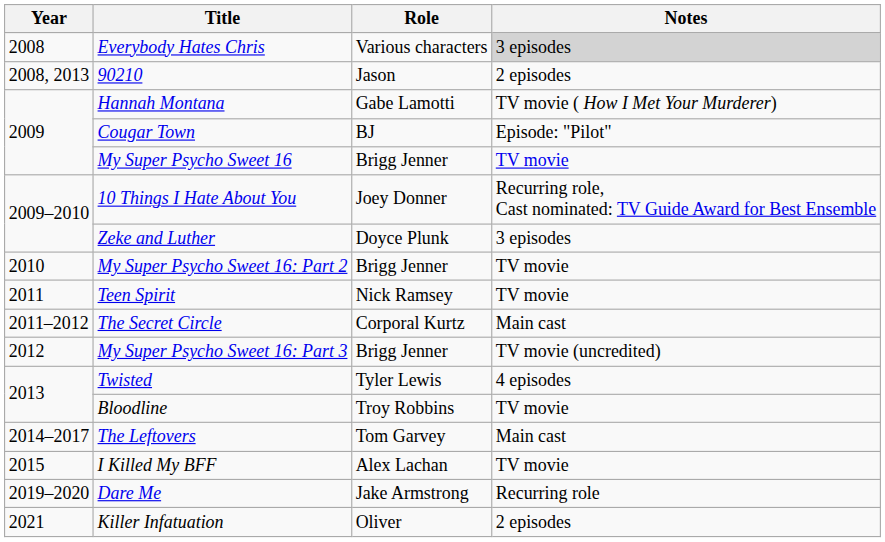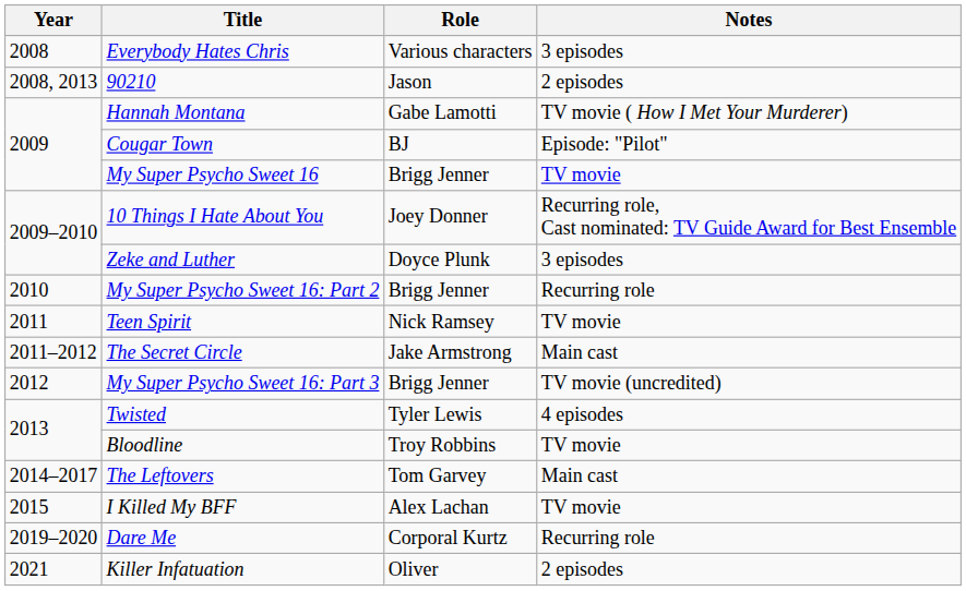Everybody Hates Chris | Notes: lightgrey background -> no background
My Super Psycho Sweet 16: Part 2 | Notes: TV movie -> Recurring role
The Secret Circle | Role: Corporal Kurtz -> Jake Armstrong
Dare Me | Role: Jake Armstrong -> Corporal Kurtz
